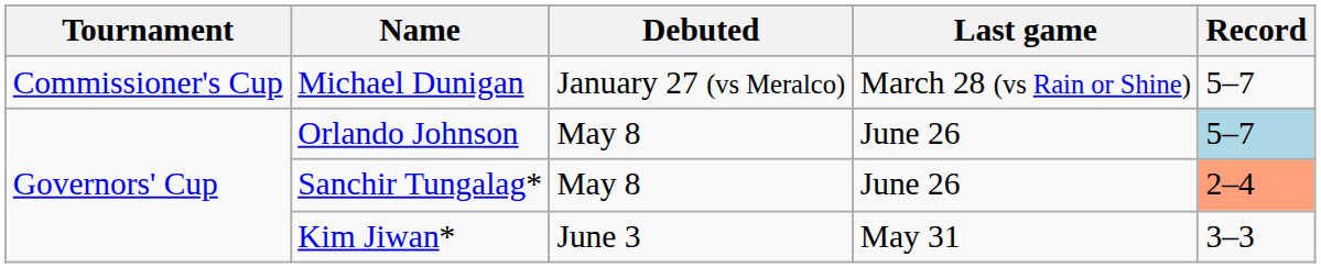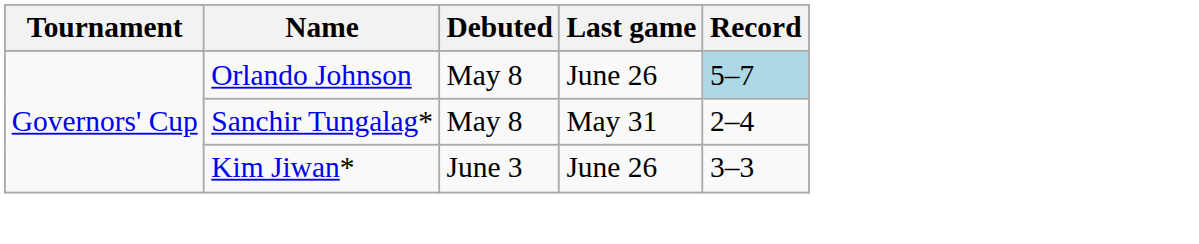- row: Commissioner's Cup | Michael Dunigan | January 27 (vs Meralco) | March 28 (vs Rain or Shine) | 5–7
Sanchir Tungalag* | Last game: June 26 -> May 31
Sanchir Tungalag* | Record: lightsalmon background -> no background
Kim Jiwan* | Last game: May 31 -> June 26
